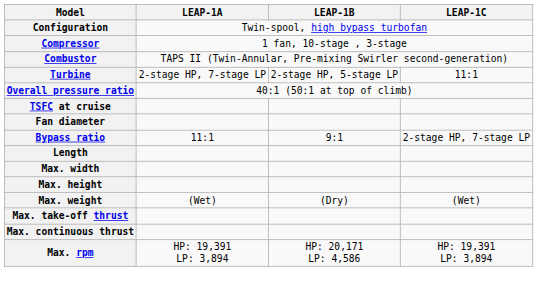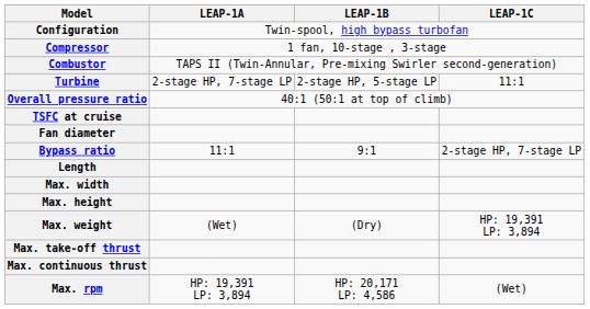Max. weight | LEAP-1C: (Wet) -> HP: 19,391 LP: 3,894
Max. rpm | LEAP-1C: HP: 19,391 LP: 3,894 -> (Wet)
